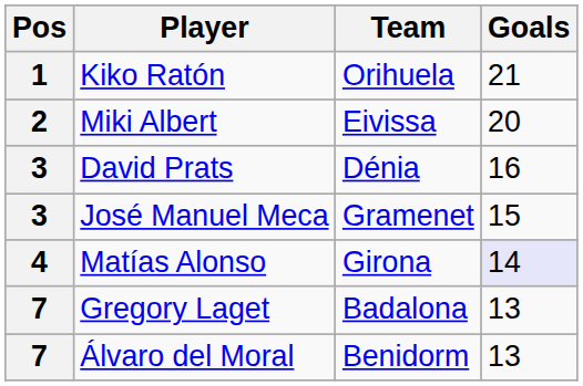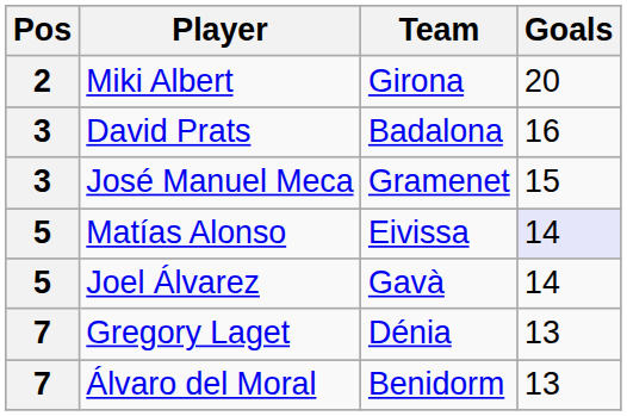- row: 1 | Kiko Ratón | Orihuela | 21
Miki Albert | Team: Eivissa -> Girona
David Prats | Team: Dénia -> Badalona
Matías Alonso | Pos: 4 -> 5
Matías Alonso | Team: Girona -> Eivissa
+ row: 5 | Joel Álvarez | Gavà | 14
Gregory Laget | Team: Badalona -> Dénia
